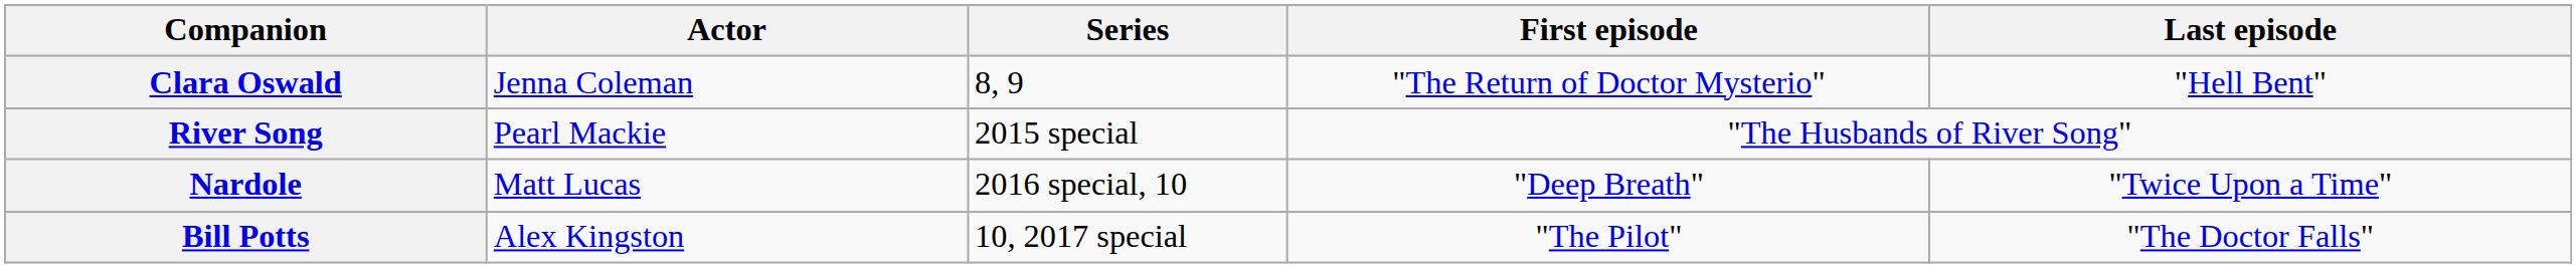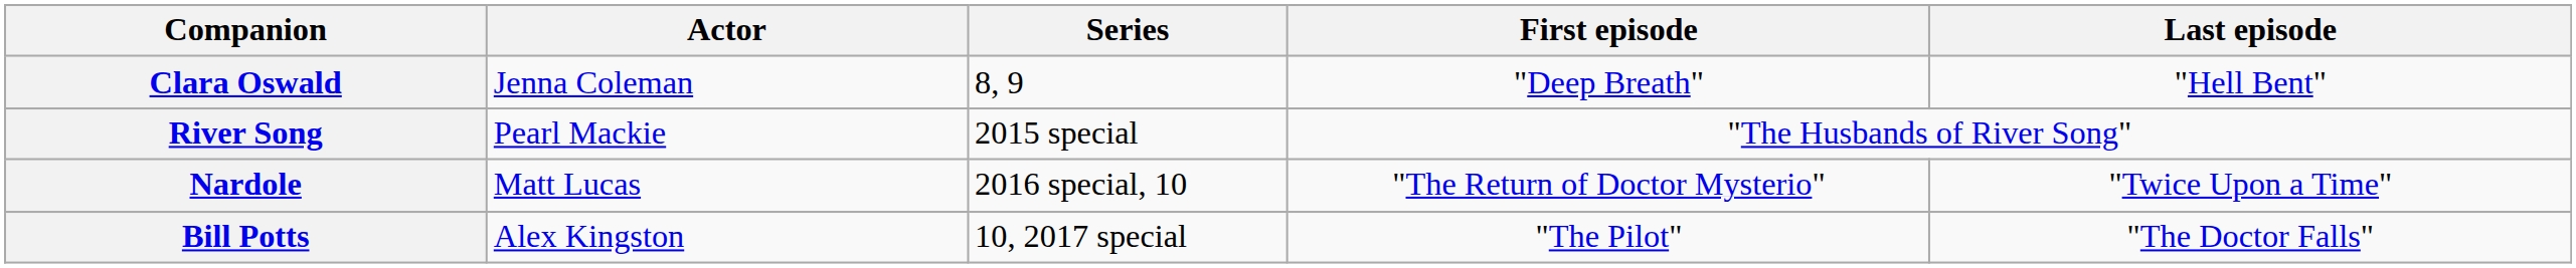Clara Oswald | First episode: "The Return of Doctor Mysterio" -> "Deep Breath"
Nardole | First episode: "Deep Breath" -> "The Return of Doctor Mysterio"
